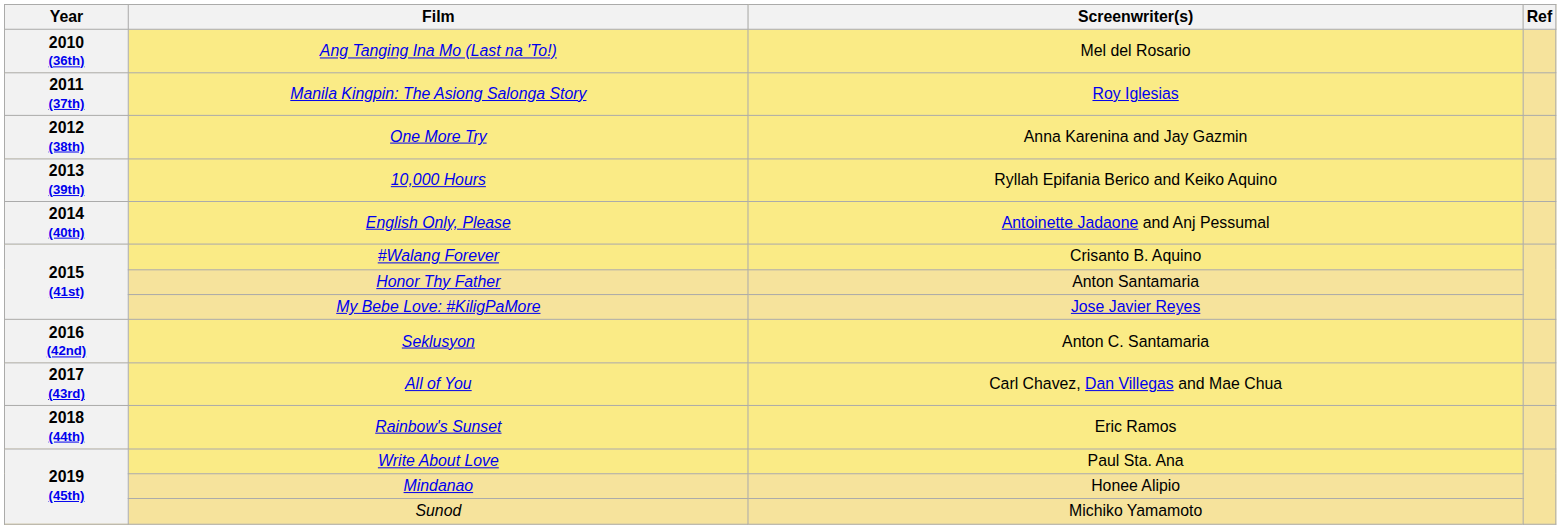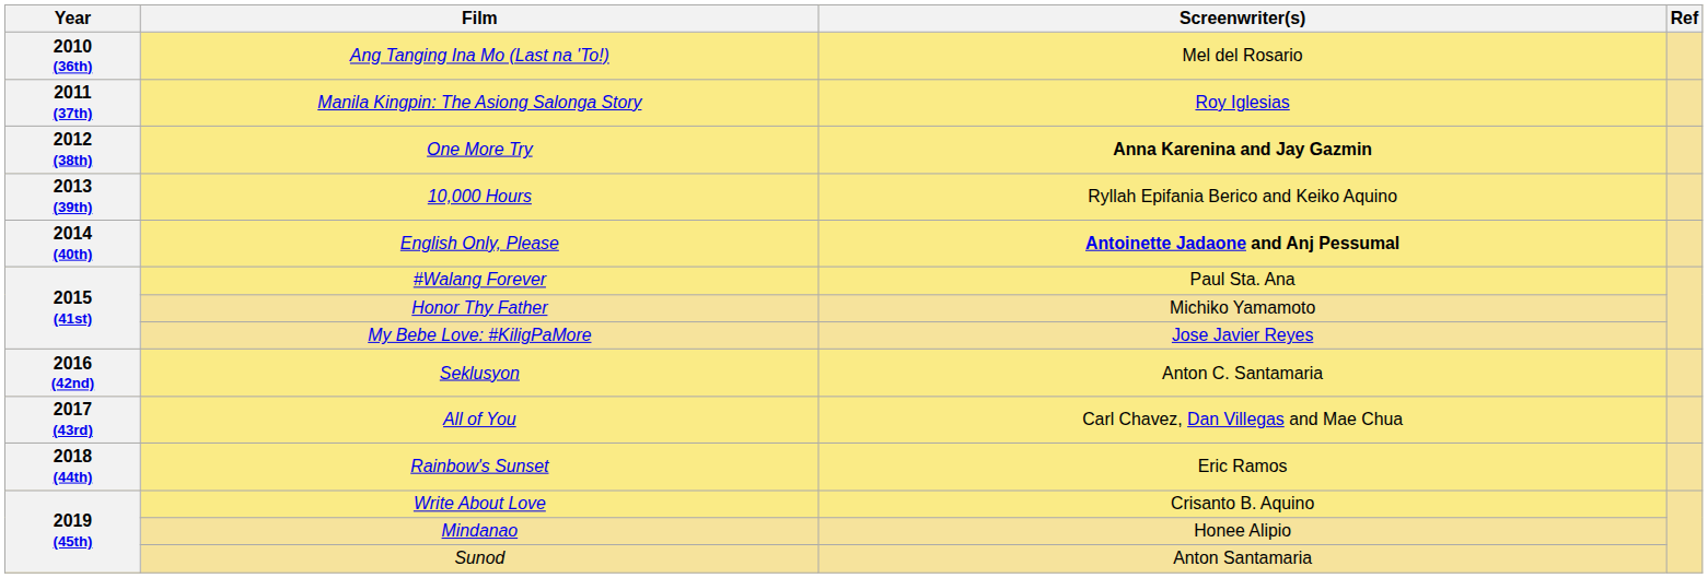One More Try | Screenwriter(s): normal -> bold
English Only, Please | Screenwriter(s): normal -> bold
#Walang Forever | Screenwriter(s): Crisanto B. Aquino -> Paul Sta. Ana
Honor Thy Father | Screenwriter(s): Anton Santamaria -> Michiko Yamamoto
Write About Love | Screenwriter(s): Paul Sta. Ana -> Crisanto B. Aquino
Sunod | Screenwriter(s): Michiko Yamamoto -> Anton Santamaria
